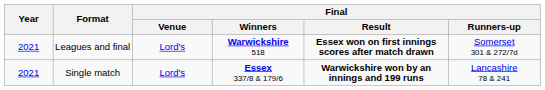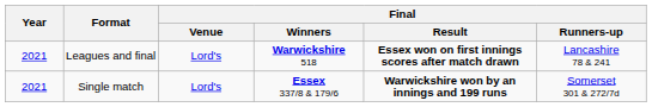Leagues and final | Final / Runners-up: Somerset 301 & 272/7d -> Lancashire 78 & 241
Single match | Final / Runners-up: Lancashire 78 & 241 -> Somerset 301 & 272/7d
